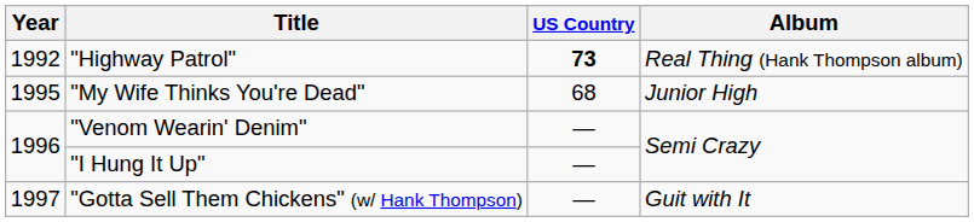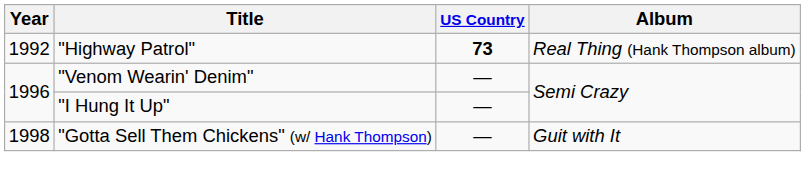- row: 1995 | "My Wife Thinks You're Dead" | 68 | Junior High
"Gotta Sell Them Chickens" (w/ Hank Thompson) | Year: 1997 -> 1998
